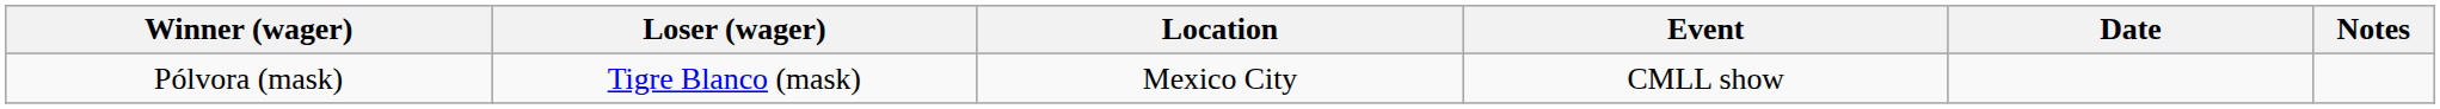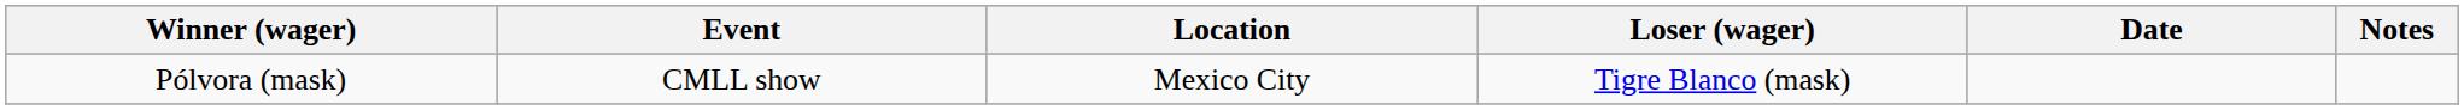columns swapped: Loser (wager) <-> Event
